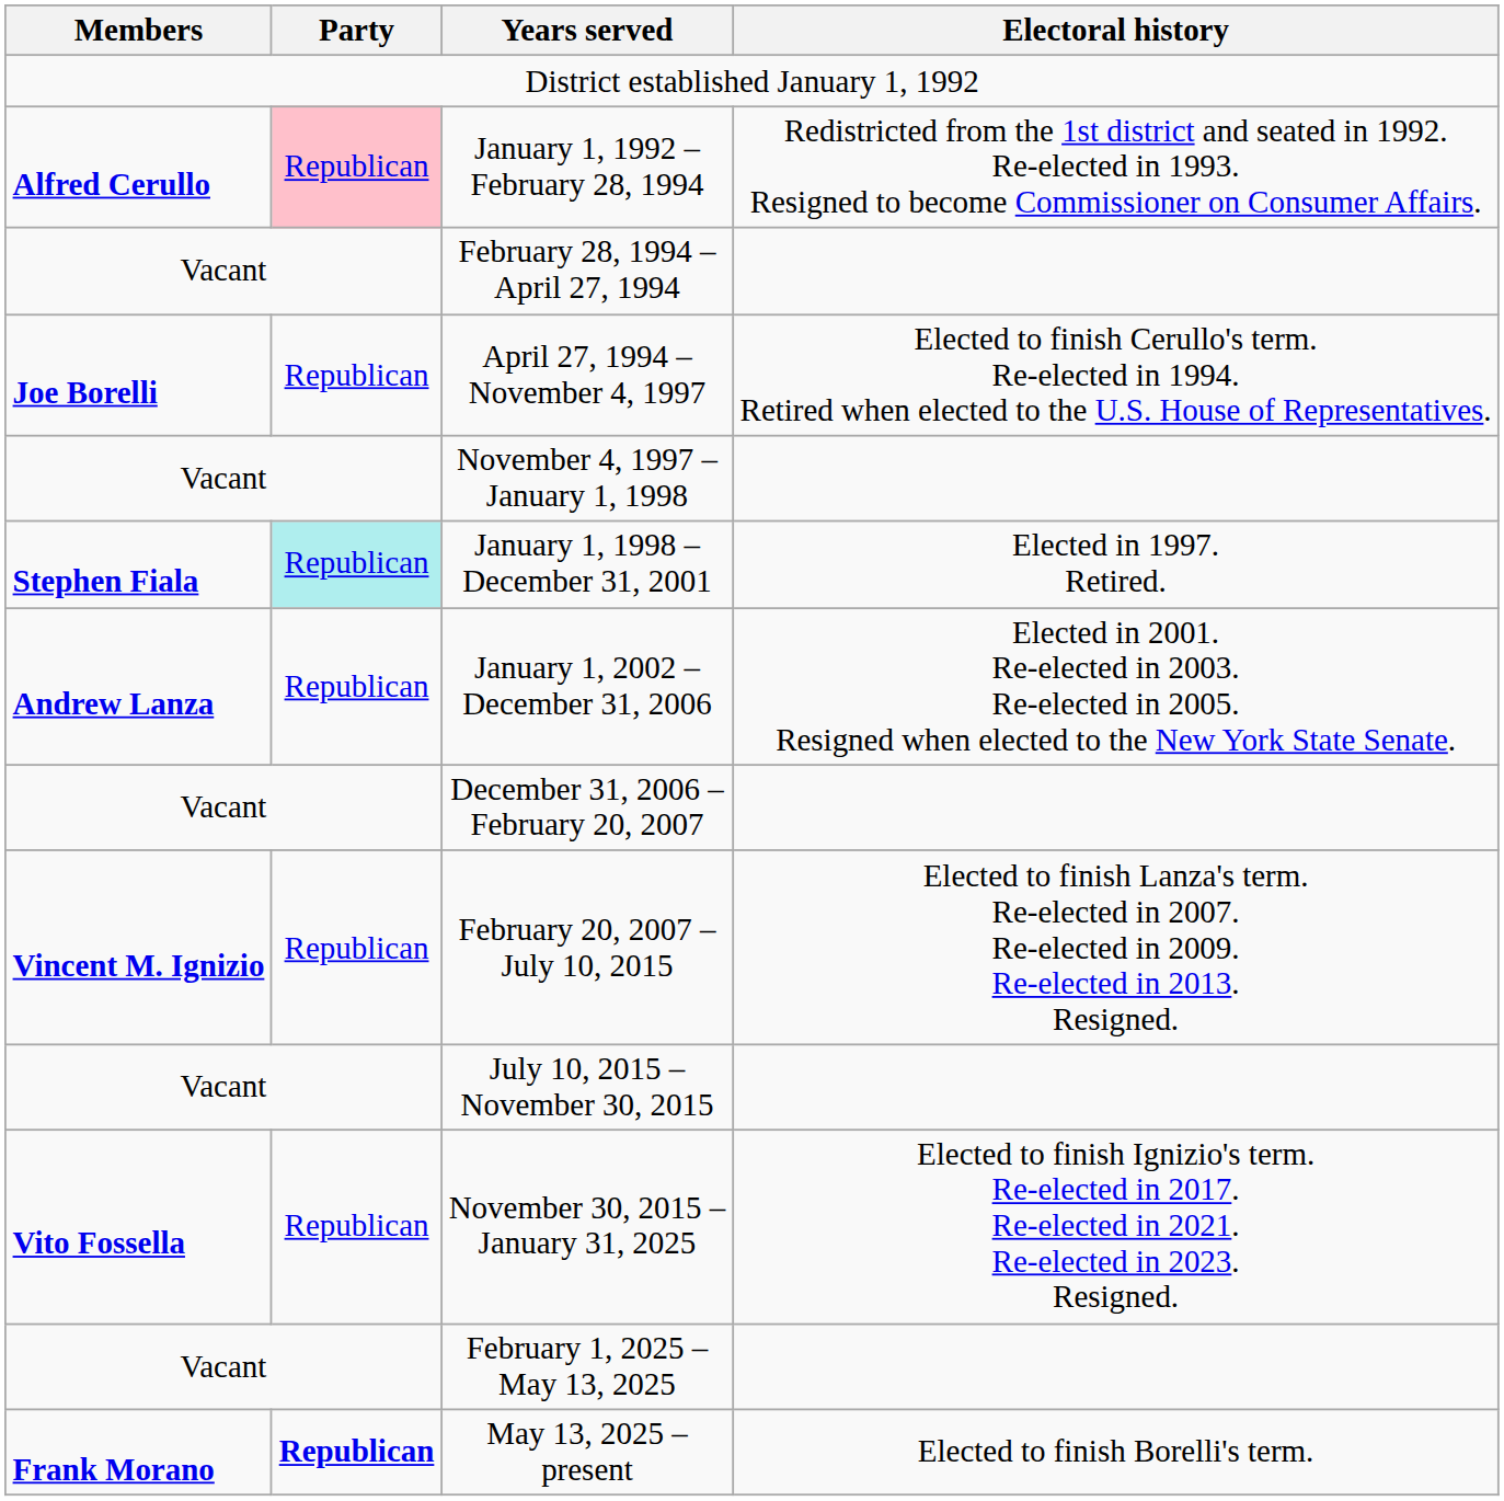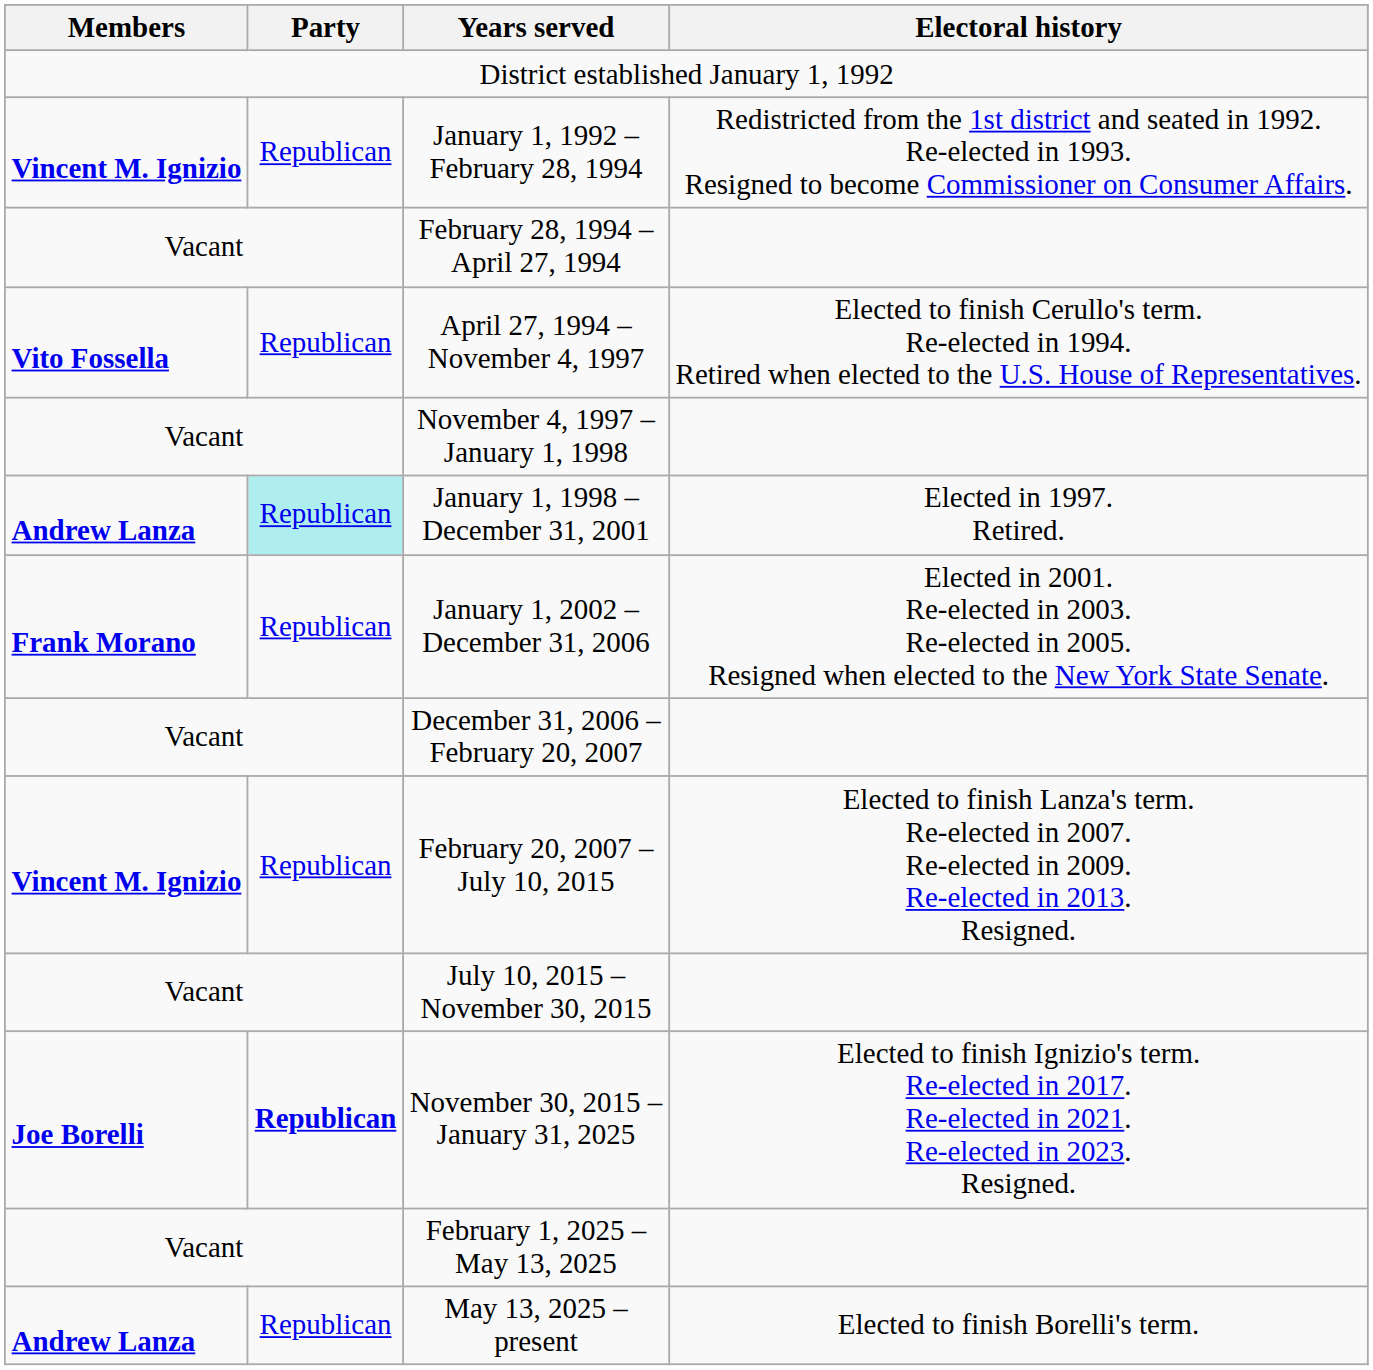January 1, 1992 – February 28, 1994 | Members: Alfred Cerullo -> Vincent M. Ignizio
January 1, 1992 – February 28, 1994 | Party: pink background -> no background
April 27, 1994 – November 4, 1997 | Members: Joe Borelli -> Vito Fossella
January 1, 1998 – December 31, 2001 | Members: Stephen Fiala -> Andrew Lanza
January 1, 2002 – December 31, 2006 | Members: Andrew Lanza -> Frank Morano
November 30, 2015 – January 31, 2025 | Members: Vito Fossella -> Joe Borelli
November 30, 2015 – January 31, 2025 | Party: normal -> bold
May 13, 2025 – present | Members: Frank Morano -> Andrew Lanza
May 13, 2025 – present | Party: bold -> normal
